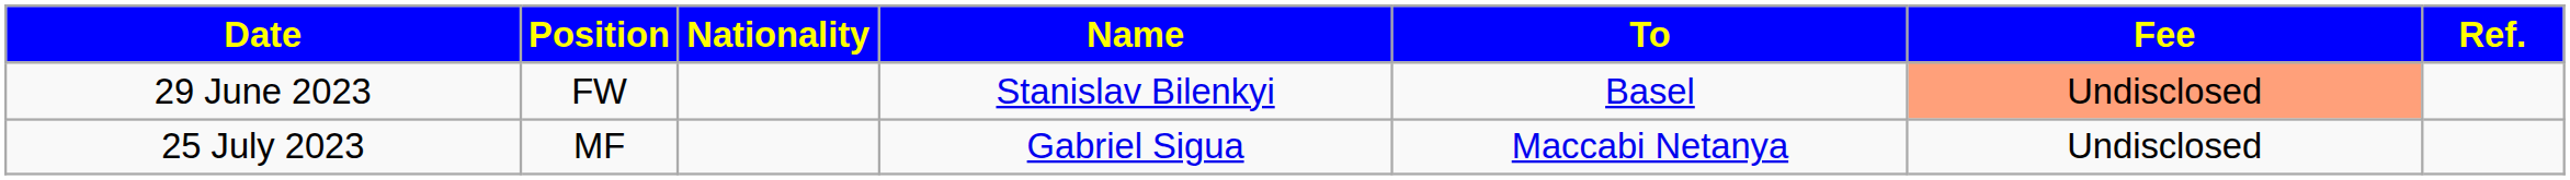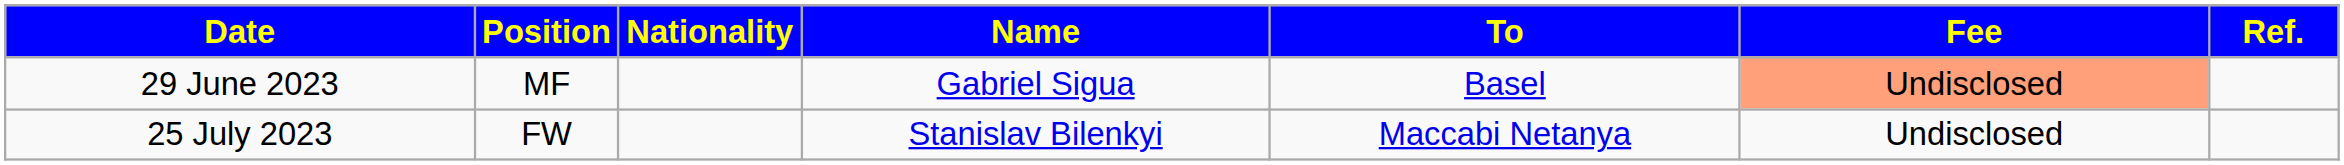29 June 2023 | Position: FW -> MF
29 June 2023 | Name: Stanislav Bilenkyi -> Gabriel Sigua
25 July 2023 | Position: MF -> FW
25 July 2023 | Name: Gabriel Sigua -> Stanislav Bilenkyi
